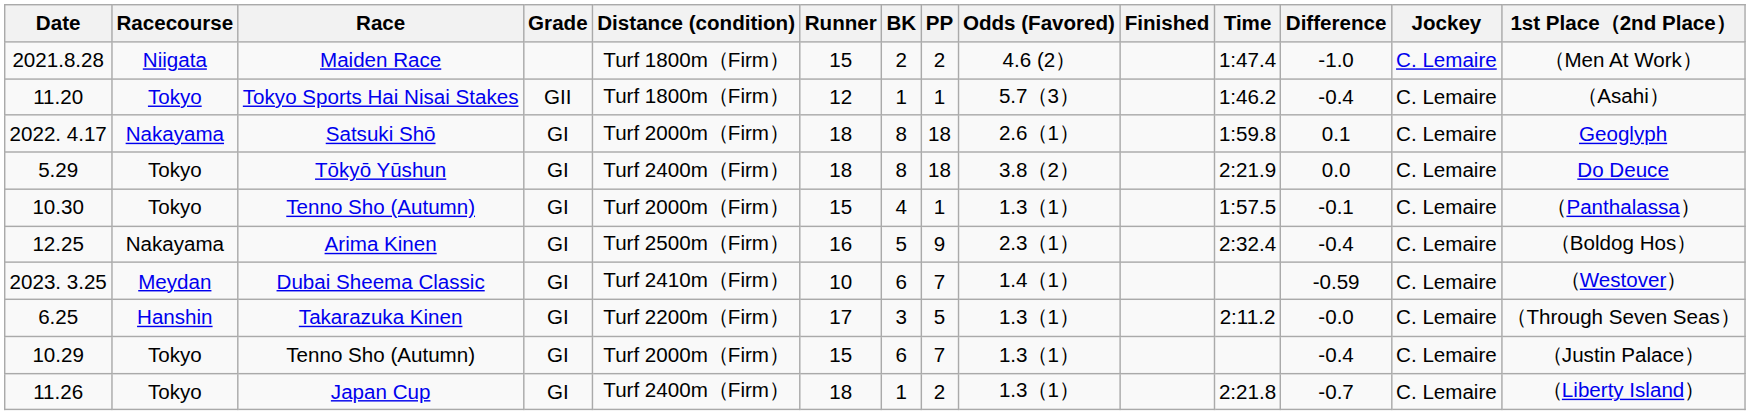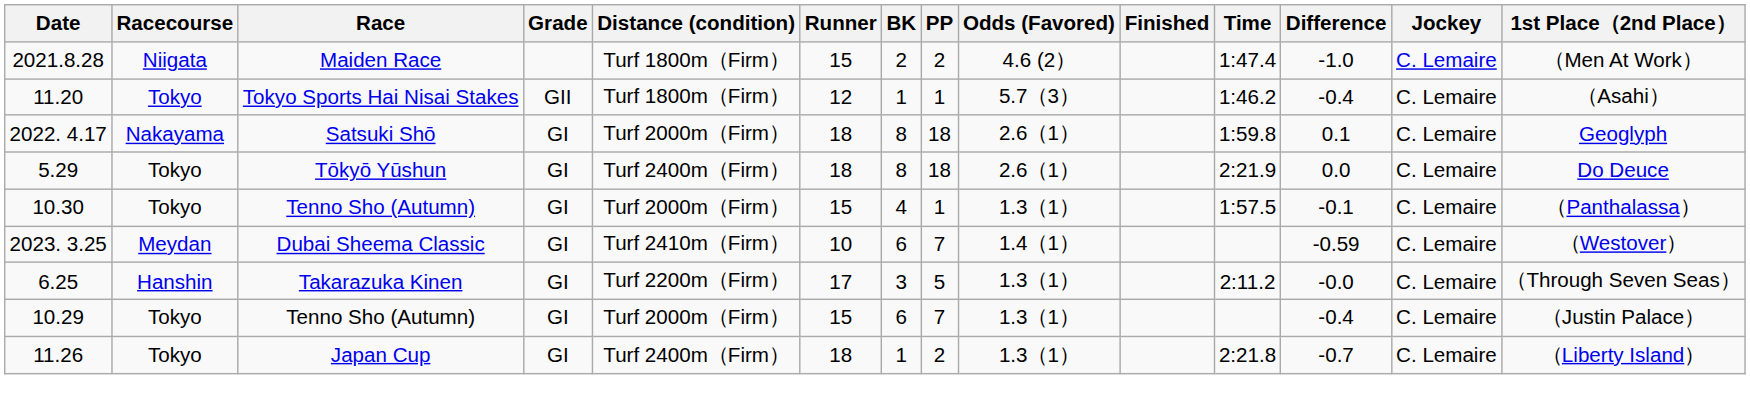Tōkyō Yūshun | Odds (Favored): 3.8（2） -> 2.6（1）
- row: 12.25 | Nakayama | Arima Kinen | GI | Turf 2500m（Firm） | 16 | 5 | 9 | 2.3（1） | 2:32.4 | -0.4 | C. Lemaire | （Boldog Hos）
